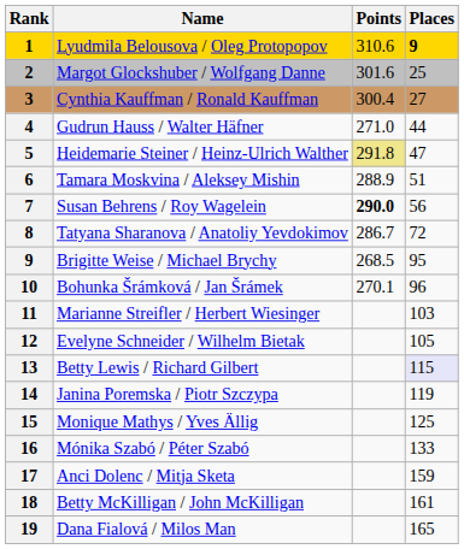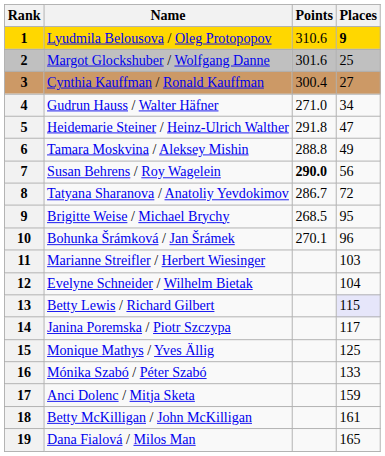Gudrun Hauss / Walter Häfner | Places: 44 -> 34
Heidemarie Steiner / Heinz-Ulrich Walther | Points: khaki background -> no background
Tamara Moskvina / Aleksey Mishin | Points: 288.9 -> 288.8
Tamara Moskvina / Aleksey Mishin | Places: 51 -> 49
Evelyne Schneider / Wilhelm Bietak | Places: 105 -> 104
Janina Poremska / Piotr Szczypa | Places: 119 -> 117
